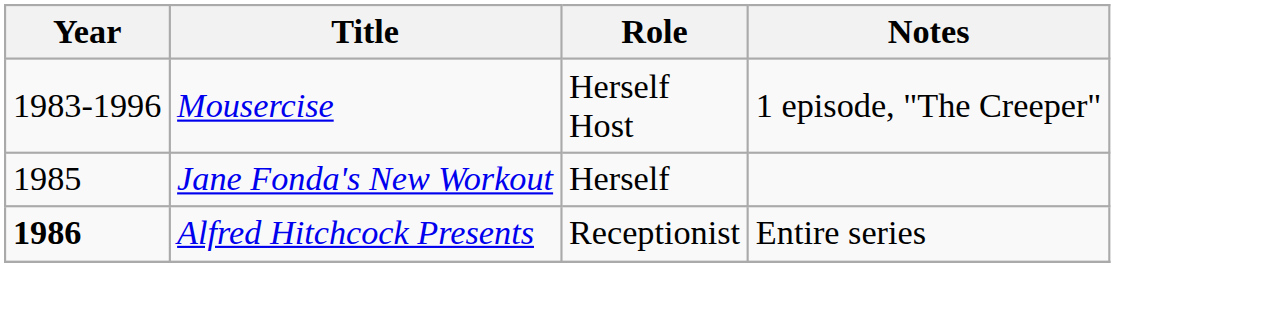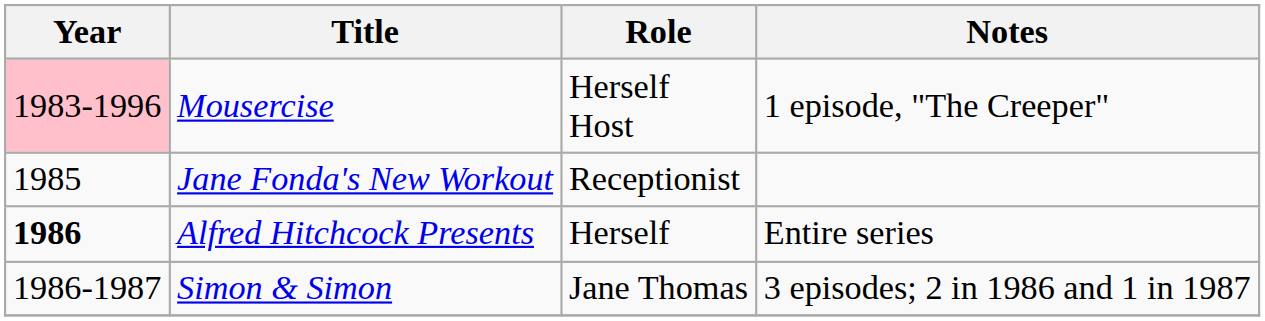Mousercise | Year: no background -> pink background
Jane Fonda's New Workout | Role: Herself -> Receptionist
Alfred Hitchcock Presents | Role: Receptionist -> Herself
+ row: 1986-1987 | Simon & Simon | Jane Thomas | 3 episodes; 2 in 1986 and 1 in 1987
